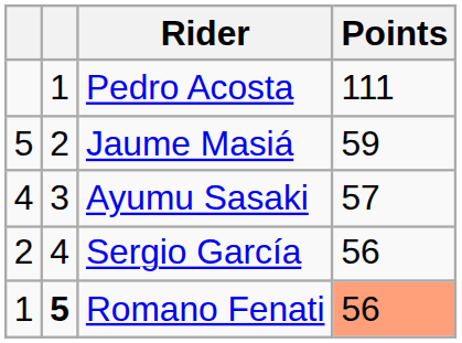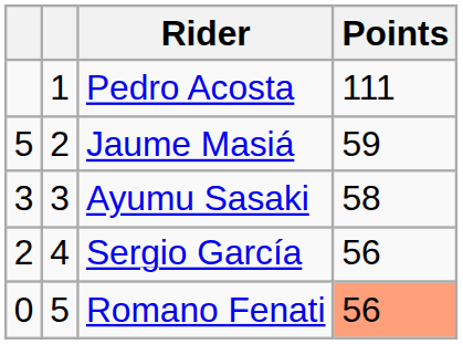Ayumu Sasaki | column 1: 4 -> 3
Ayumu Sasaki | Points: 57 -> 58
Romano Fenati | column 1: 1 -> 0
Romano Fenati | column 2: bold -> normal
